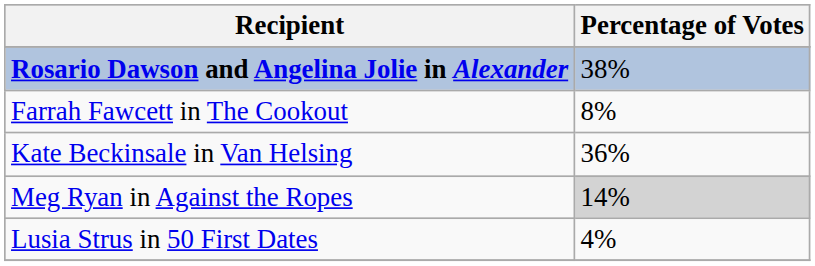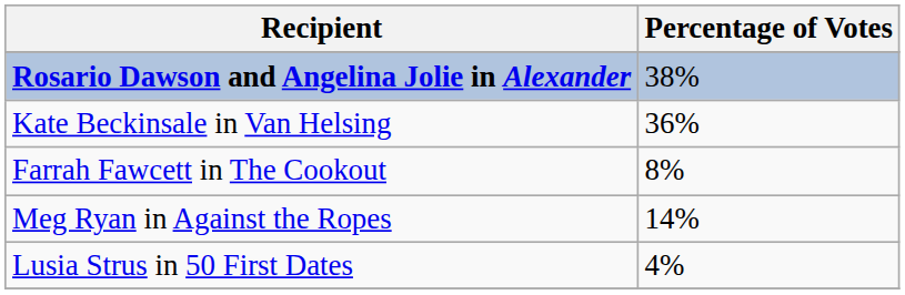rows swapped: Kate Beckinsale in Van Helsing <-> Farrah Fawcett in The Cookout
Meg Ryan in Against the Ropes | Percentage of Votes: lightgrey background -> no background
